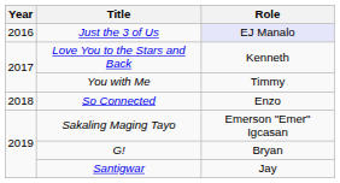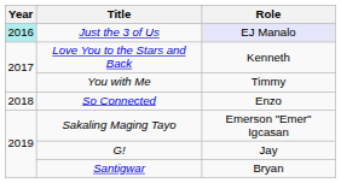Just the 3 of Us | Year: no background -> paleturquoise background
G! | Role: Bryan -> Jay
Santigwar | Role: Jay -> Bryan
